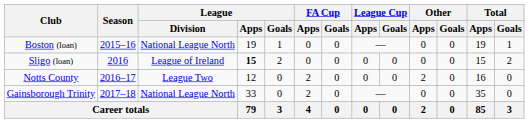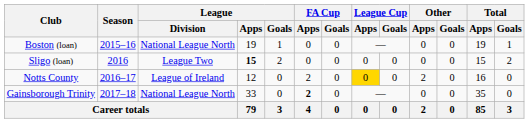Sligo (loan) | League / Division: League of Ireland -> League Two
Notts County | League / Division: League Two -> League of Ireland
Notts County | League Cup / Apps: no background -> gold background
Gainsborough Trinity | FA Cup / Apps: normal -> bold
